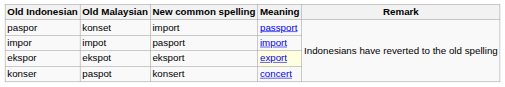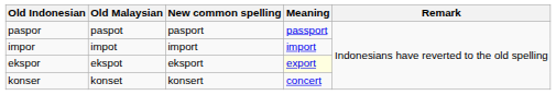paspor | Old Malaysian: konset -> paspot
paspor | New common spelling: import -> pasport
impor | New common spelling: pasport -> import
konser | Old Malaysian: paspot -> konset
